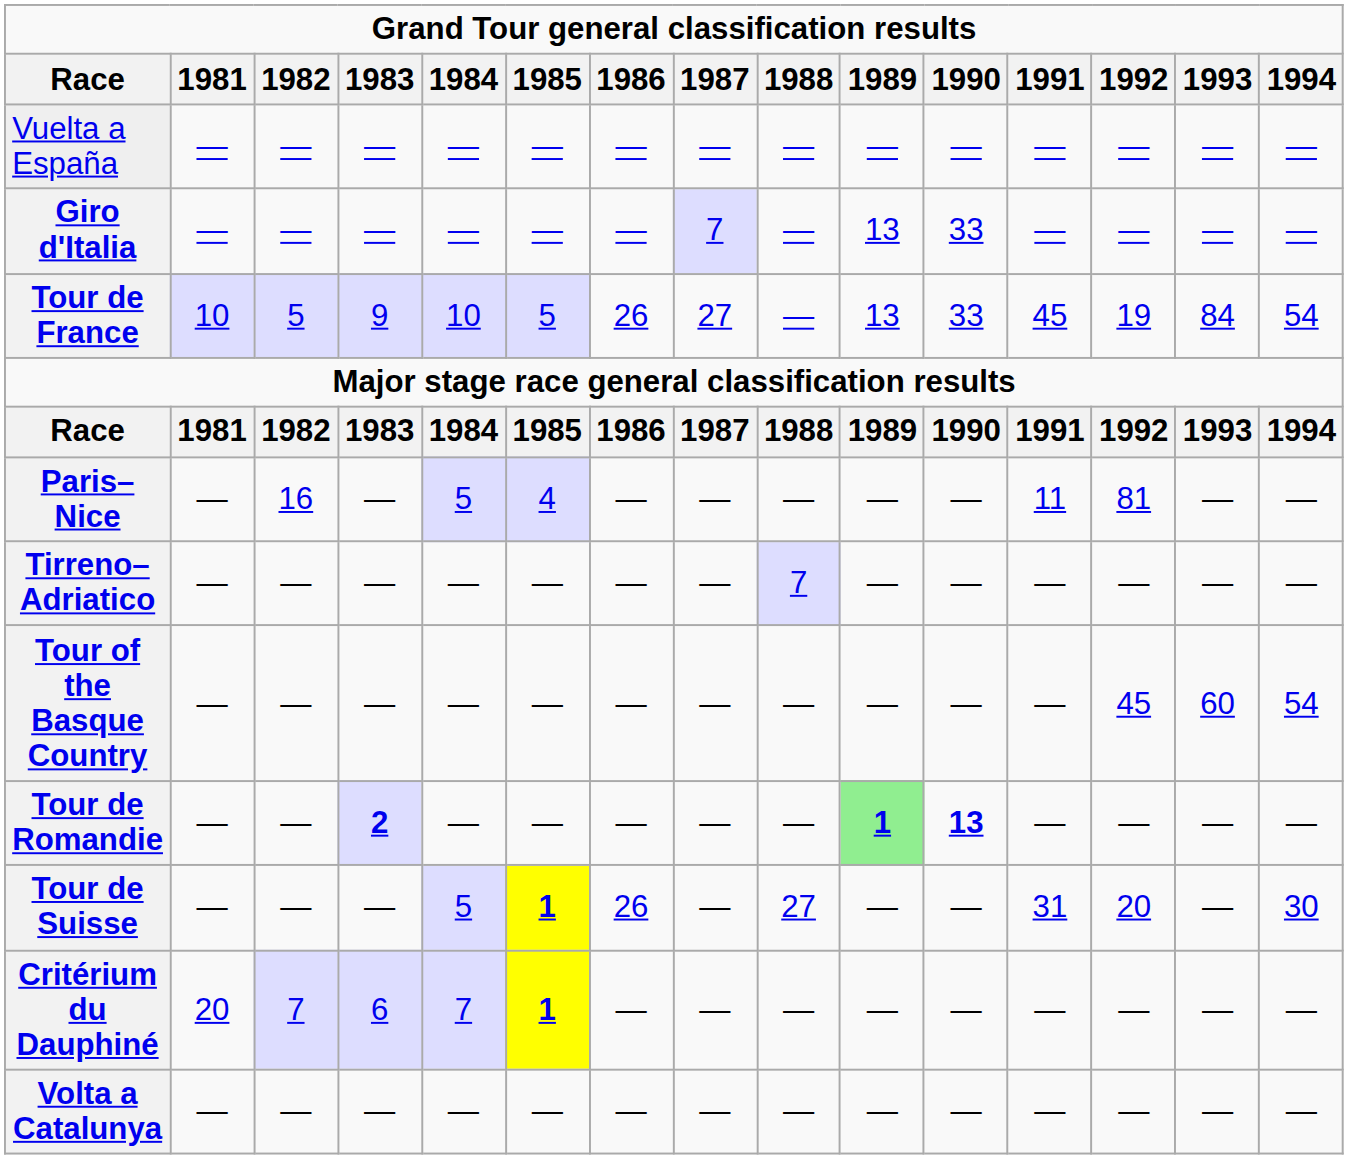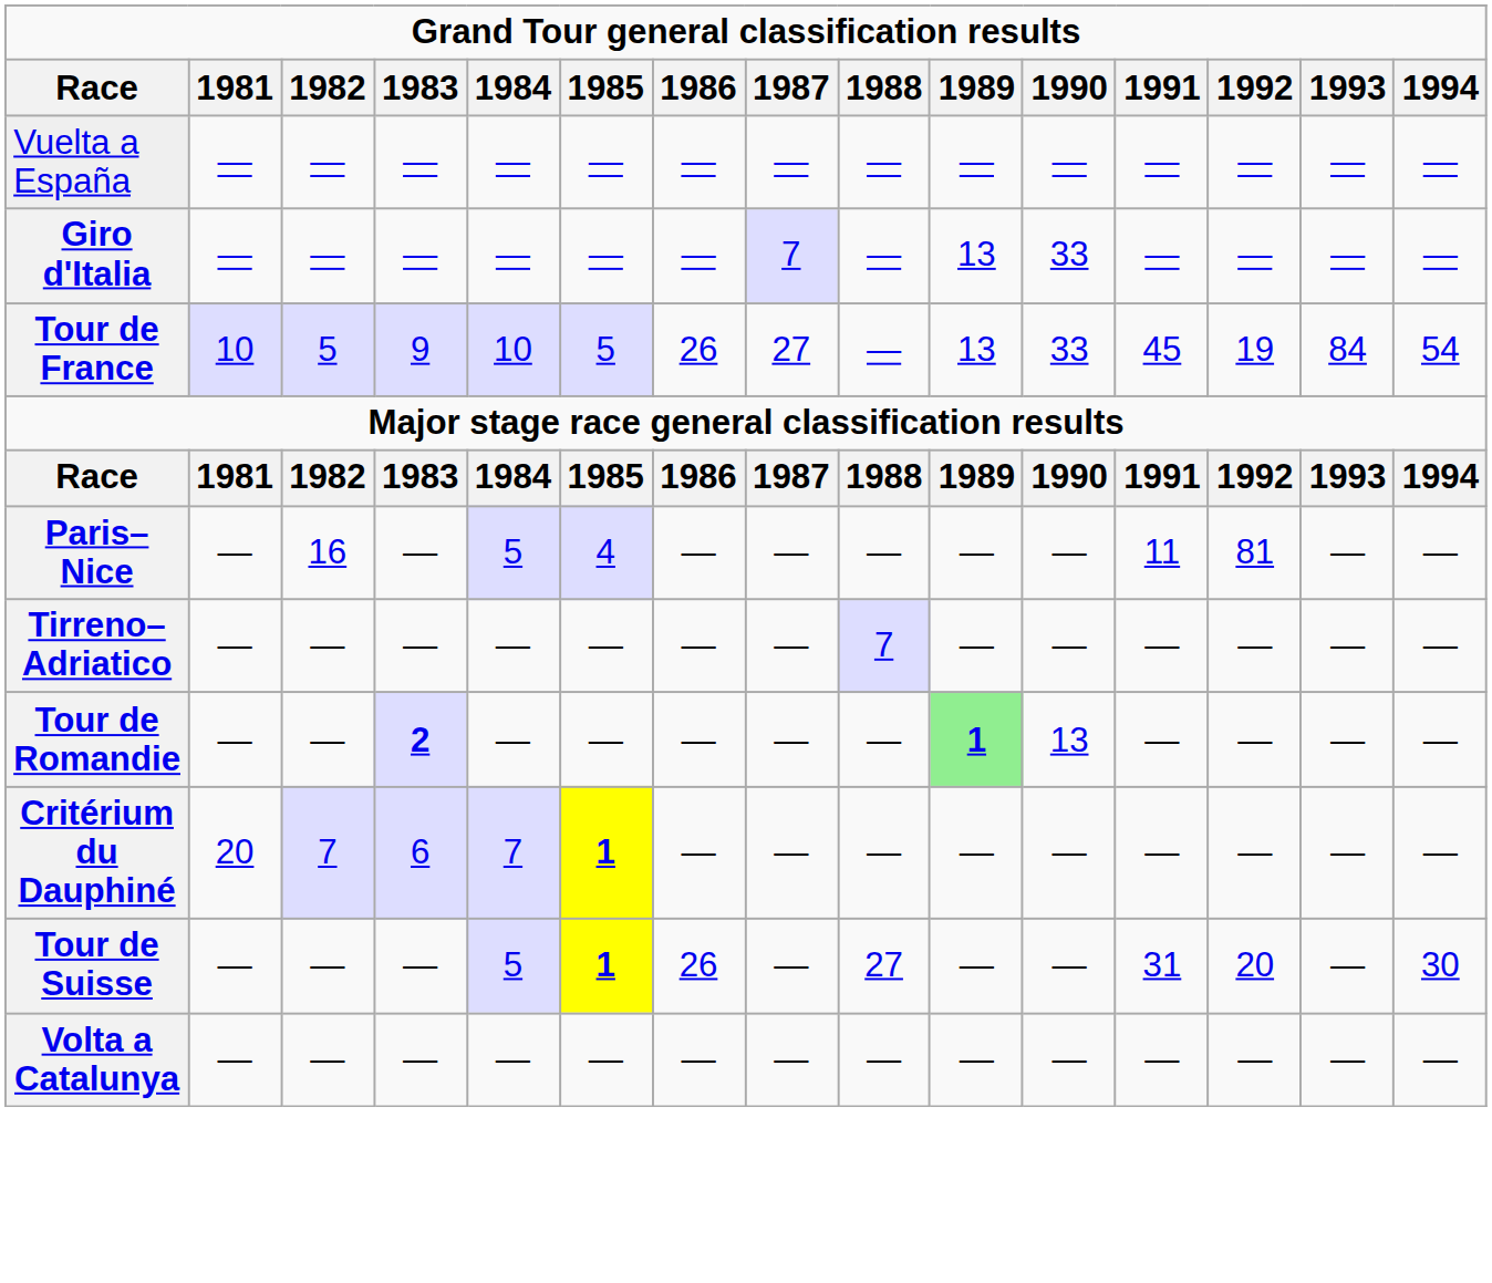- row: Tour of the Basque Country | — | — | — | — | — | — | — | — | — | — | — | 45 | 60 | 54
Tour de Romandie | 1990: bold -> normal
rows swapped: Critérium du Dauphiné <-> Tour de Suisse
